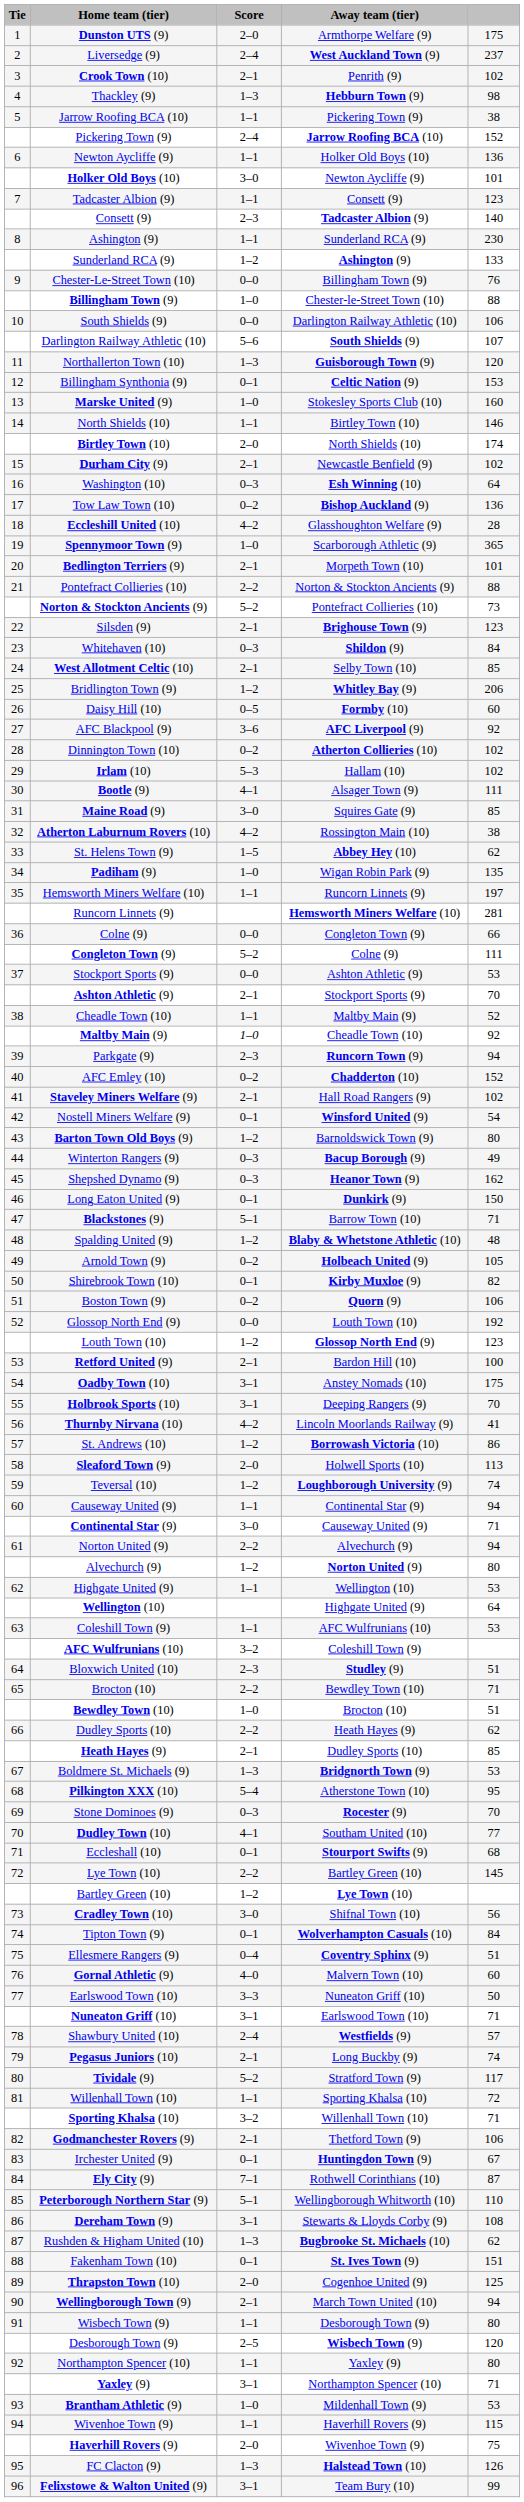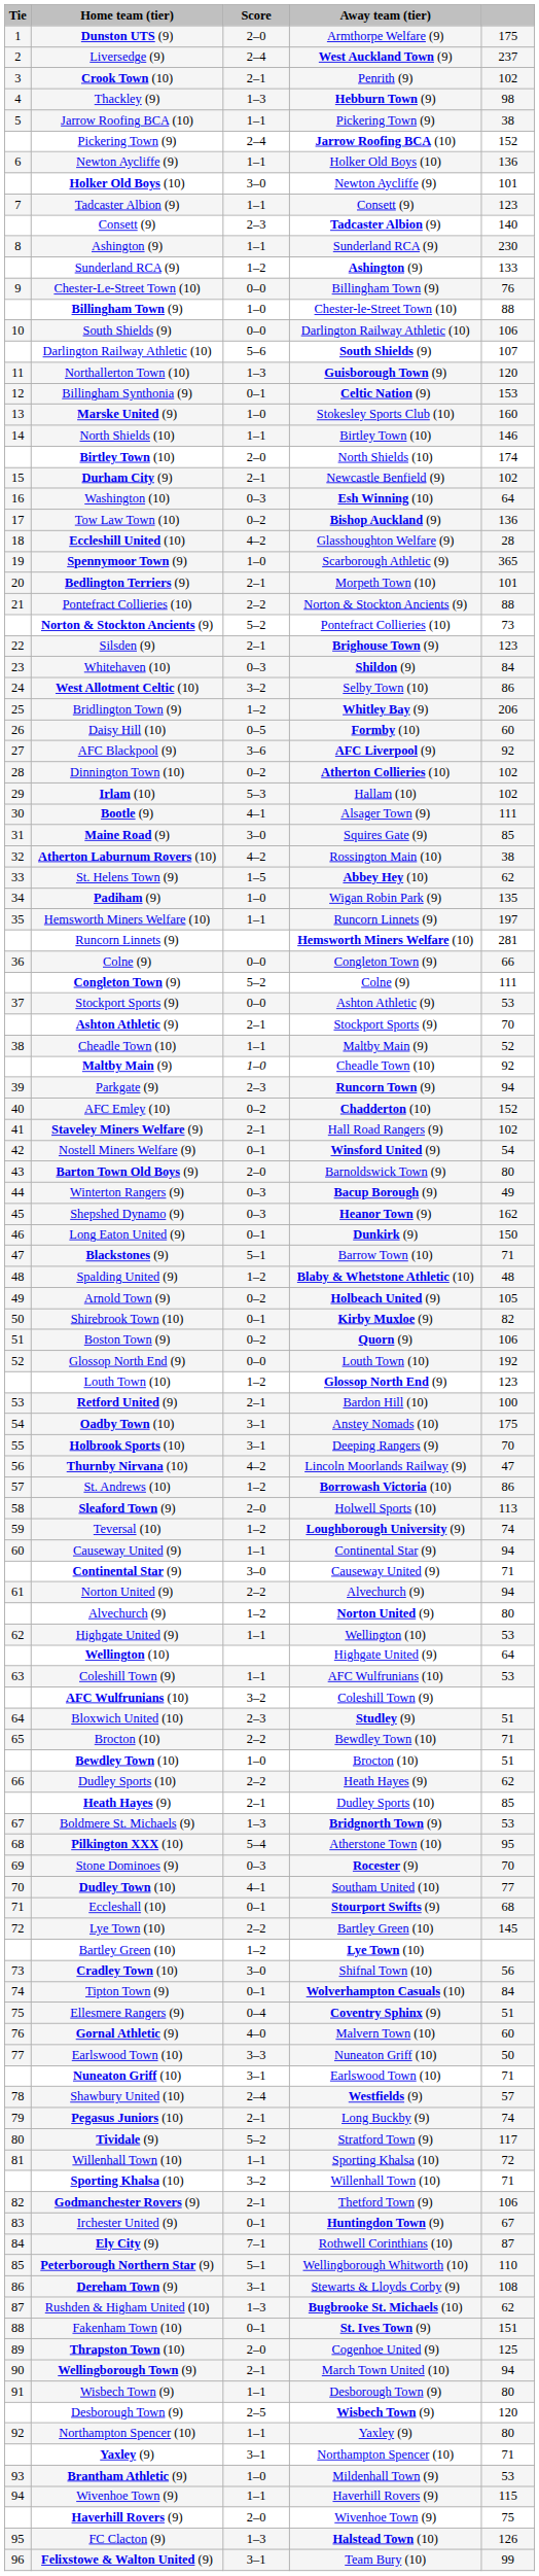West Allotment Celtic (10) | Score: 2–1 -> 3–2
West Allotment Celtic (10) | column 5: 85 -> 86
Barton Town Old Boys (9) | Score: 1–2 -> 2–0
Thurnby Nirvana (10) | column 5: 41 -> 47
